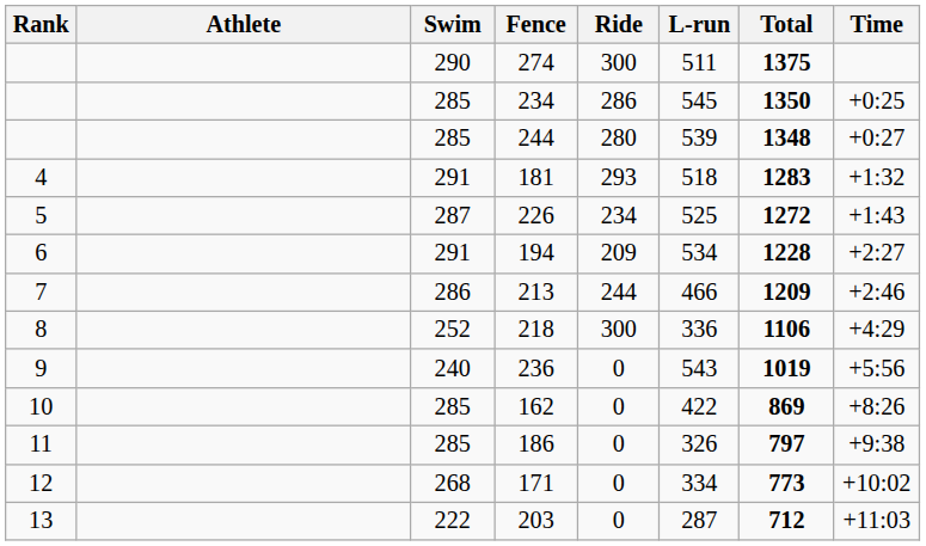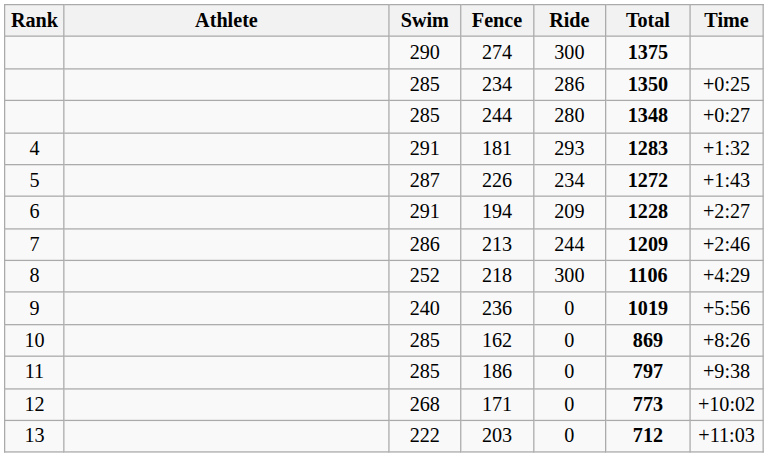- column: L-run | 511 | 545 | 539 | 518 | 525 | 534 | 466 | 336 | 543 | 422 | 326 | 334 | 287
